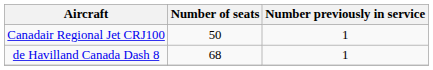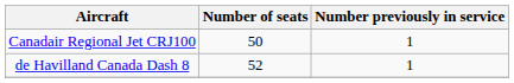de Havilland Canada Dash 8 | Number of seats: 68 -> 52
